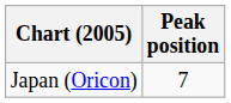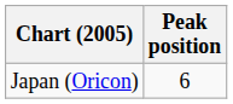Japan (Oricon) | Peak position: 7 -> 6
